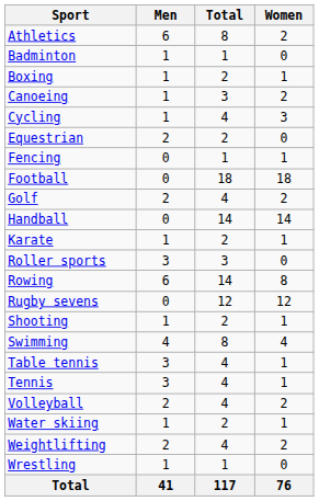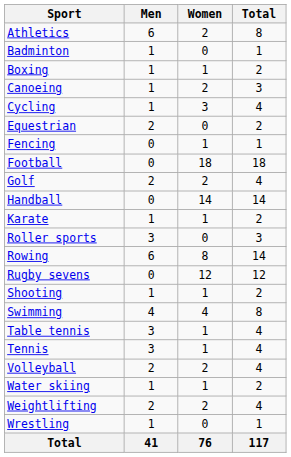columns swapped: Women <-> Total
